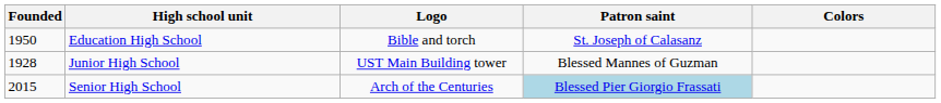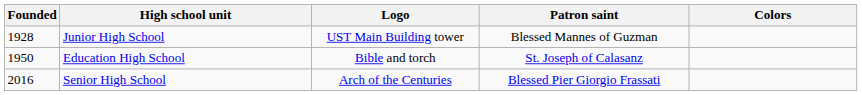rows swapped: Junior High School <-> Education High School
Senior High School | Founded: 2015 -> 2016
Senior High School | Patron saint: lightblue background -> no background
